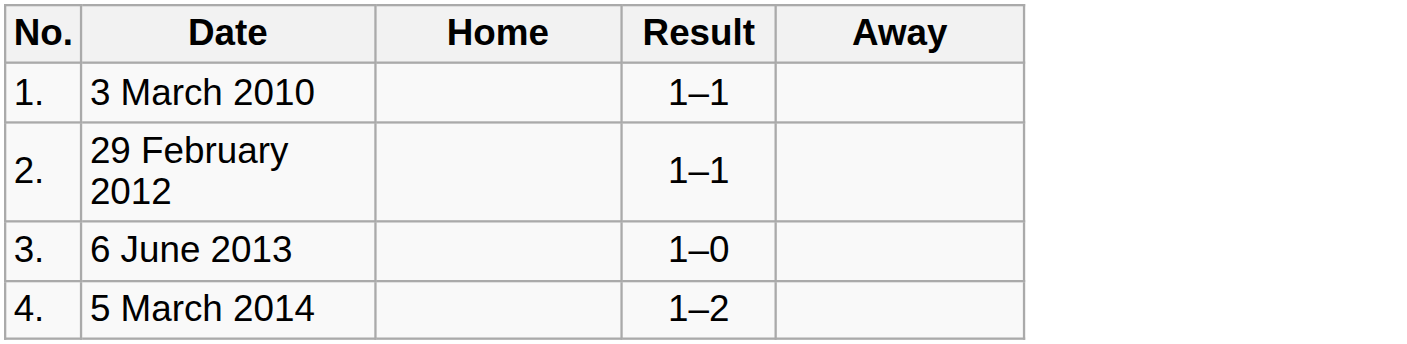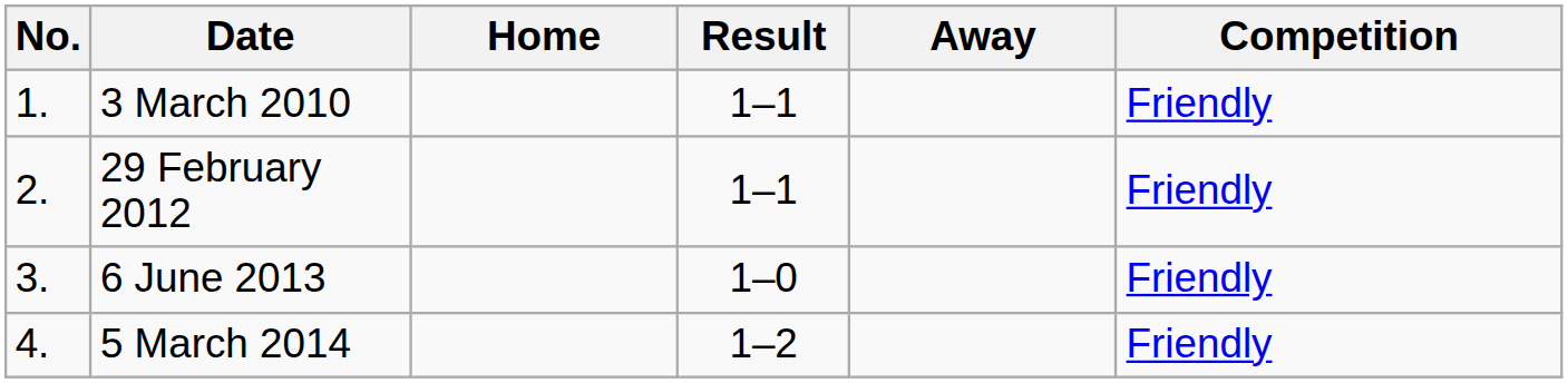+ column: Competition | Friendly | Friendly | Friendly | Friendly
